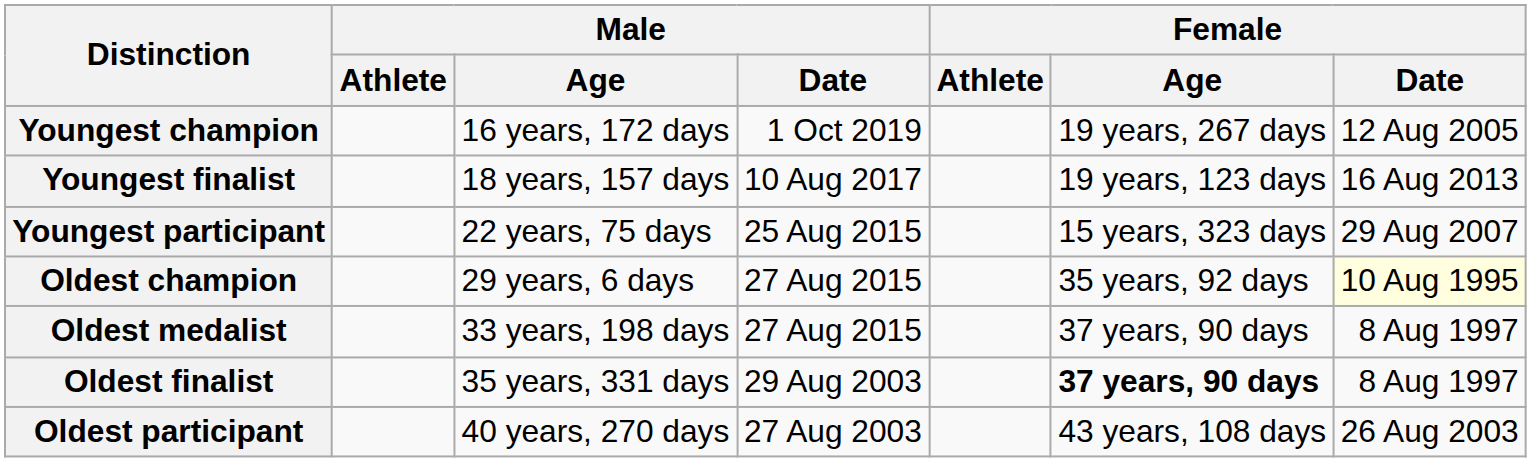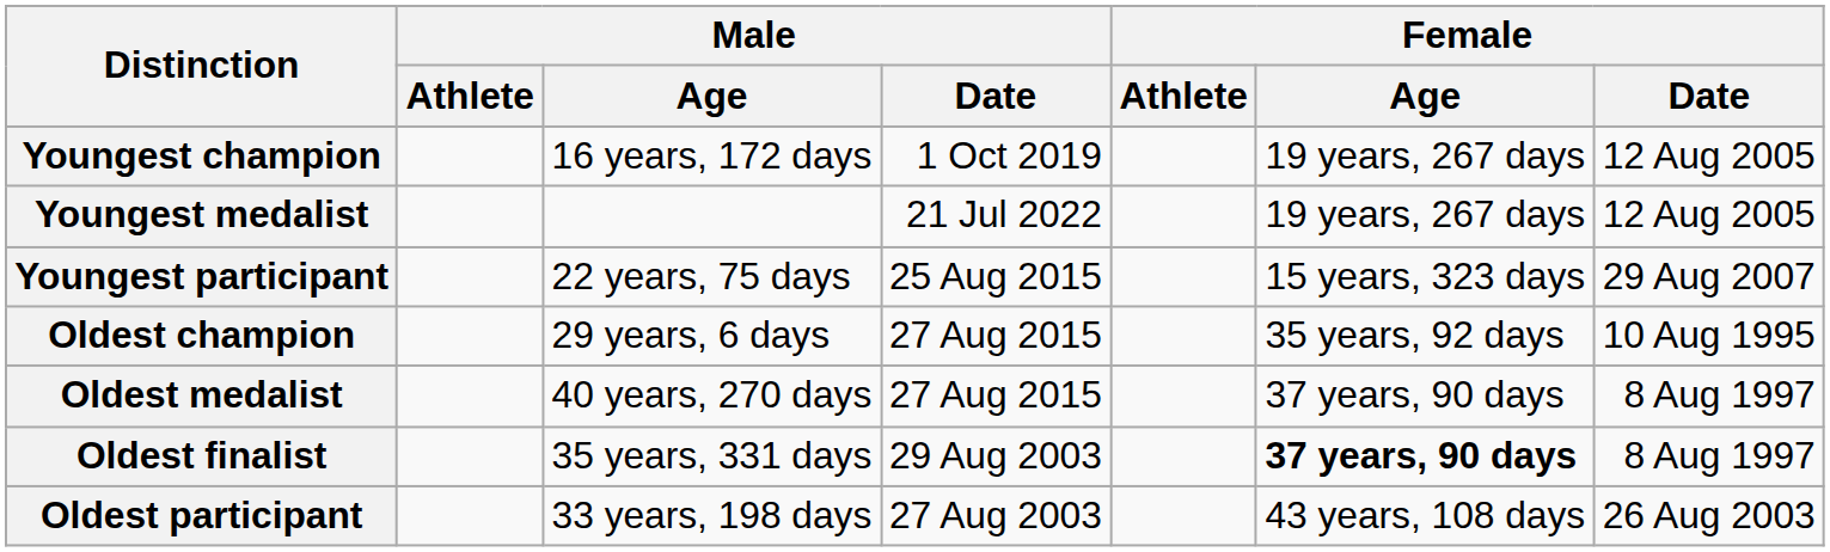+ row: Youngest medalist | 21 Jul 2022 | 19 years, 267 days | 12 Aug 2005
- row: Youngest finalist | 18 years, 157 days | 10 Aug 2017 | 19 years, 123 days | 16 Aug 2013
Oldest champion | Female / Date: lightyellow background -> no background
Oldest medalist | Male / Age: 33 years, 198 days -> 40 years, 270 days
Oldest participant | Male / Age: 40 years, 270 days -> 33 years, 198 days
